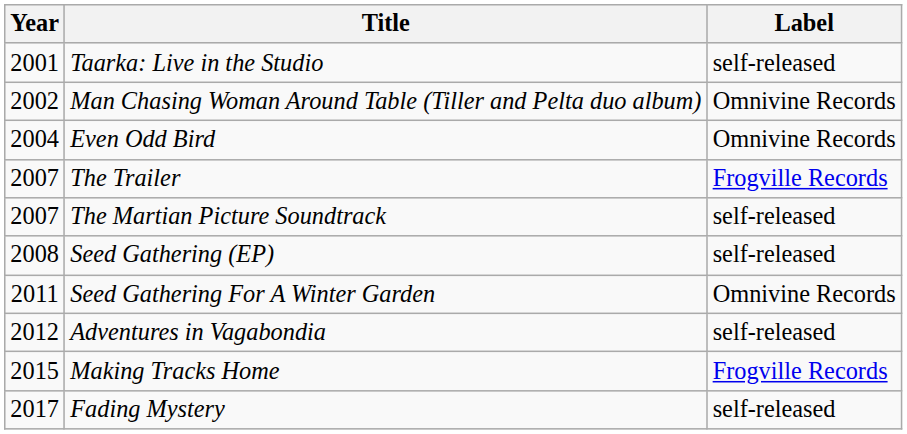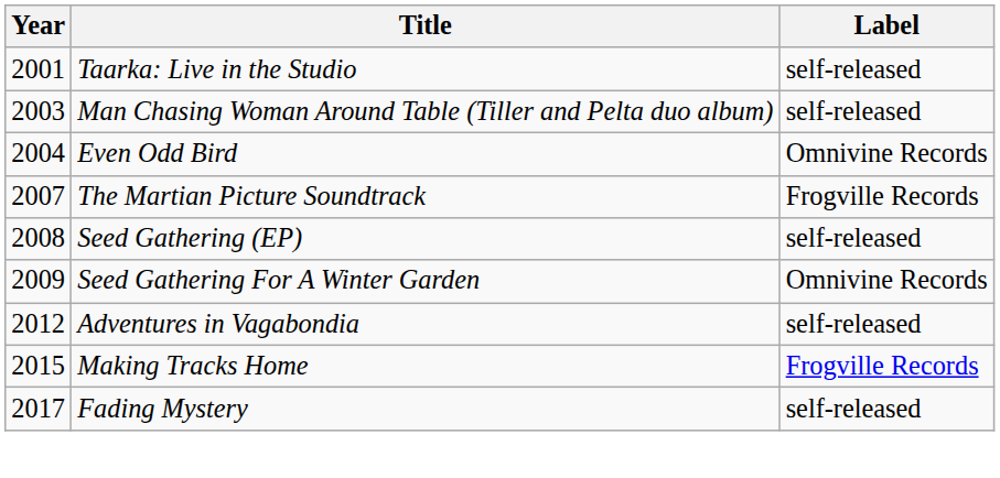Man Chasing Woman Around Table (Tiller and Pelta duo album) | Year: 2002 -> 2003
Man Chasing Woman Around Table (Tiller and Pelta duo album) | Label: Omnivine Records -> self-released
- row: 2007 | The Trailer | Frogville Records
The Martian Picture Soundtrack | Label: self-released -> Frogville Records
Seed Gathering For A Winter Garden | Year: 2011 -> 2009
